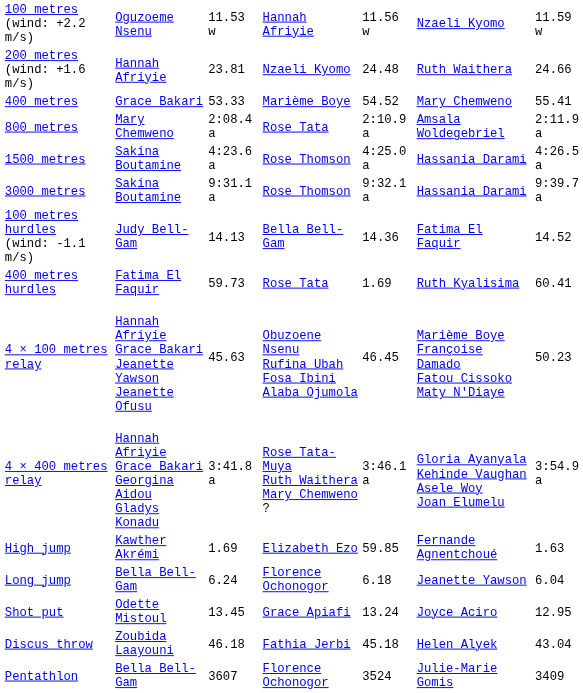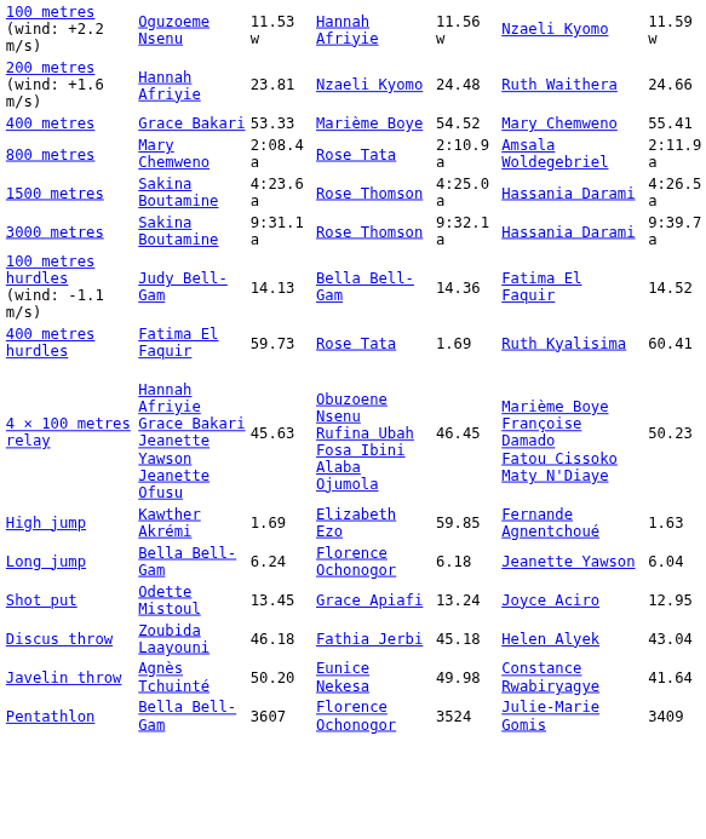- row: 4 × 400 metres relay | Hannah Afriyie Grace Bakari Georgina Aidou Gladys Konadu | 3:41.8 a | Rose Tata-Muya Ruth Waithera Mary Chemweno ? | 3:46.1 a | Gloria Ayanyala Kehinde Vaughan Asele Woy Joan Elumelu | 3:54.9 a
+ row: Javelin throw | Agnès Tchuinté | 50.20 | Eunice Nekesa | 49.98 | Constance Rwabiryagye | 41.64
